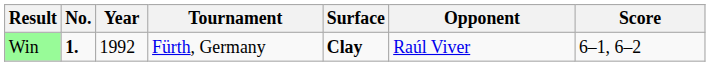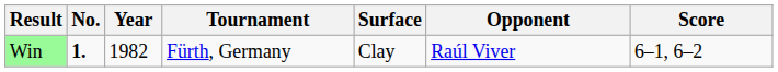Win | Year: 1992 -> 1982
Win | Surface: bold -> normal
